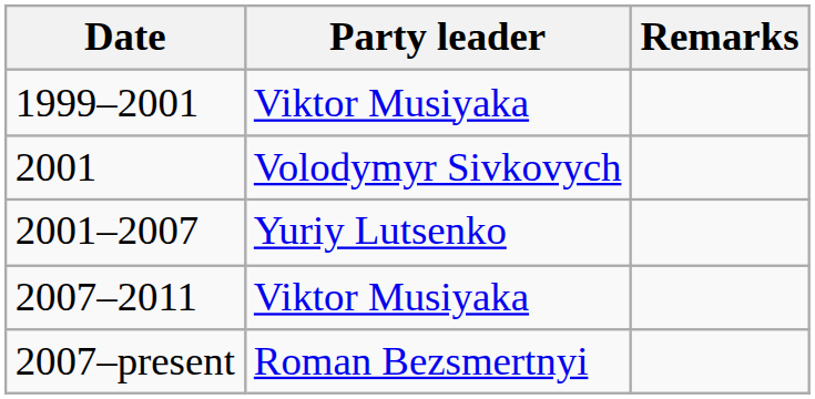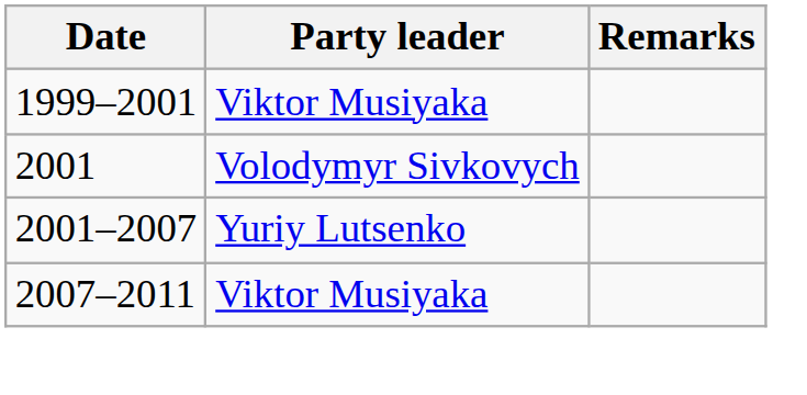- row: 2007–present | Roman Bezsmertnyi
